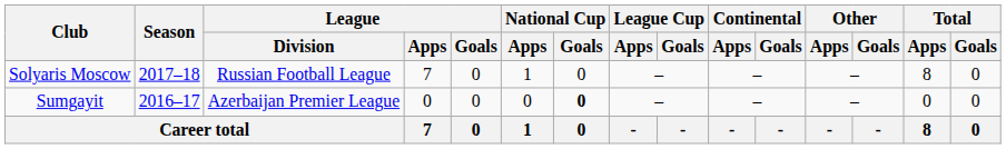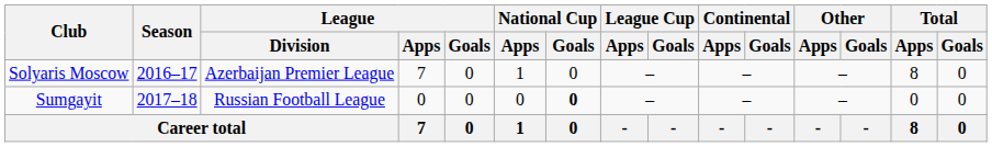Solyaris Moscow | Season: 2017–18 -> 2016–17
Solyaris Moscow | League / Division: Russian Football League -> Azerbaijan Premier League
Sumgayit | Season: 2016–17 -> 2017–18
Sumgayit | League / Division: Azerbaijan Premier League -> Russian Football League
